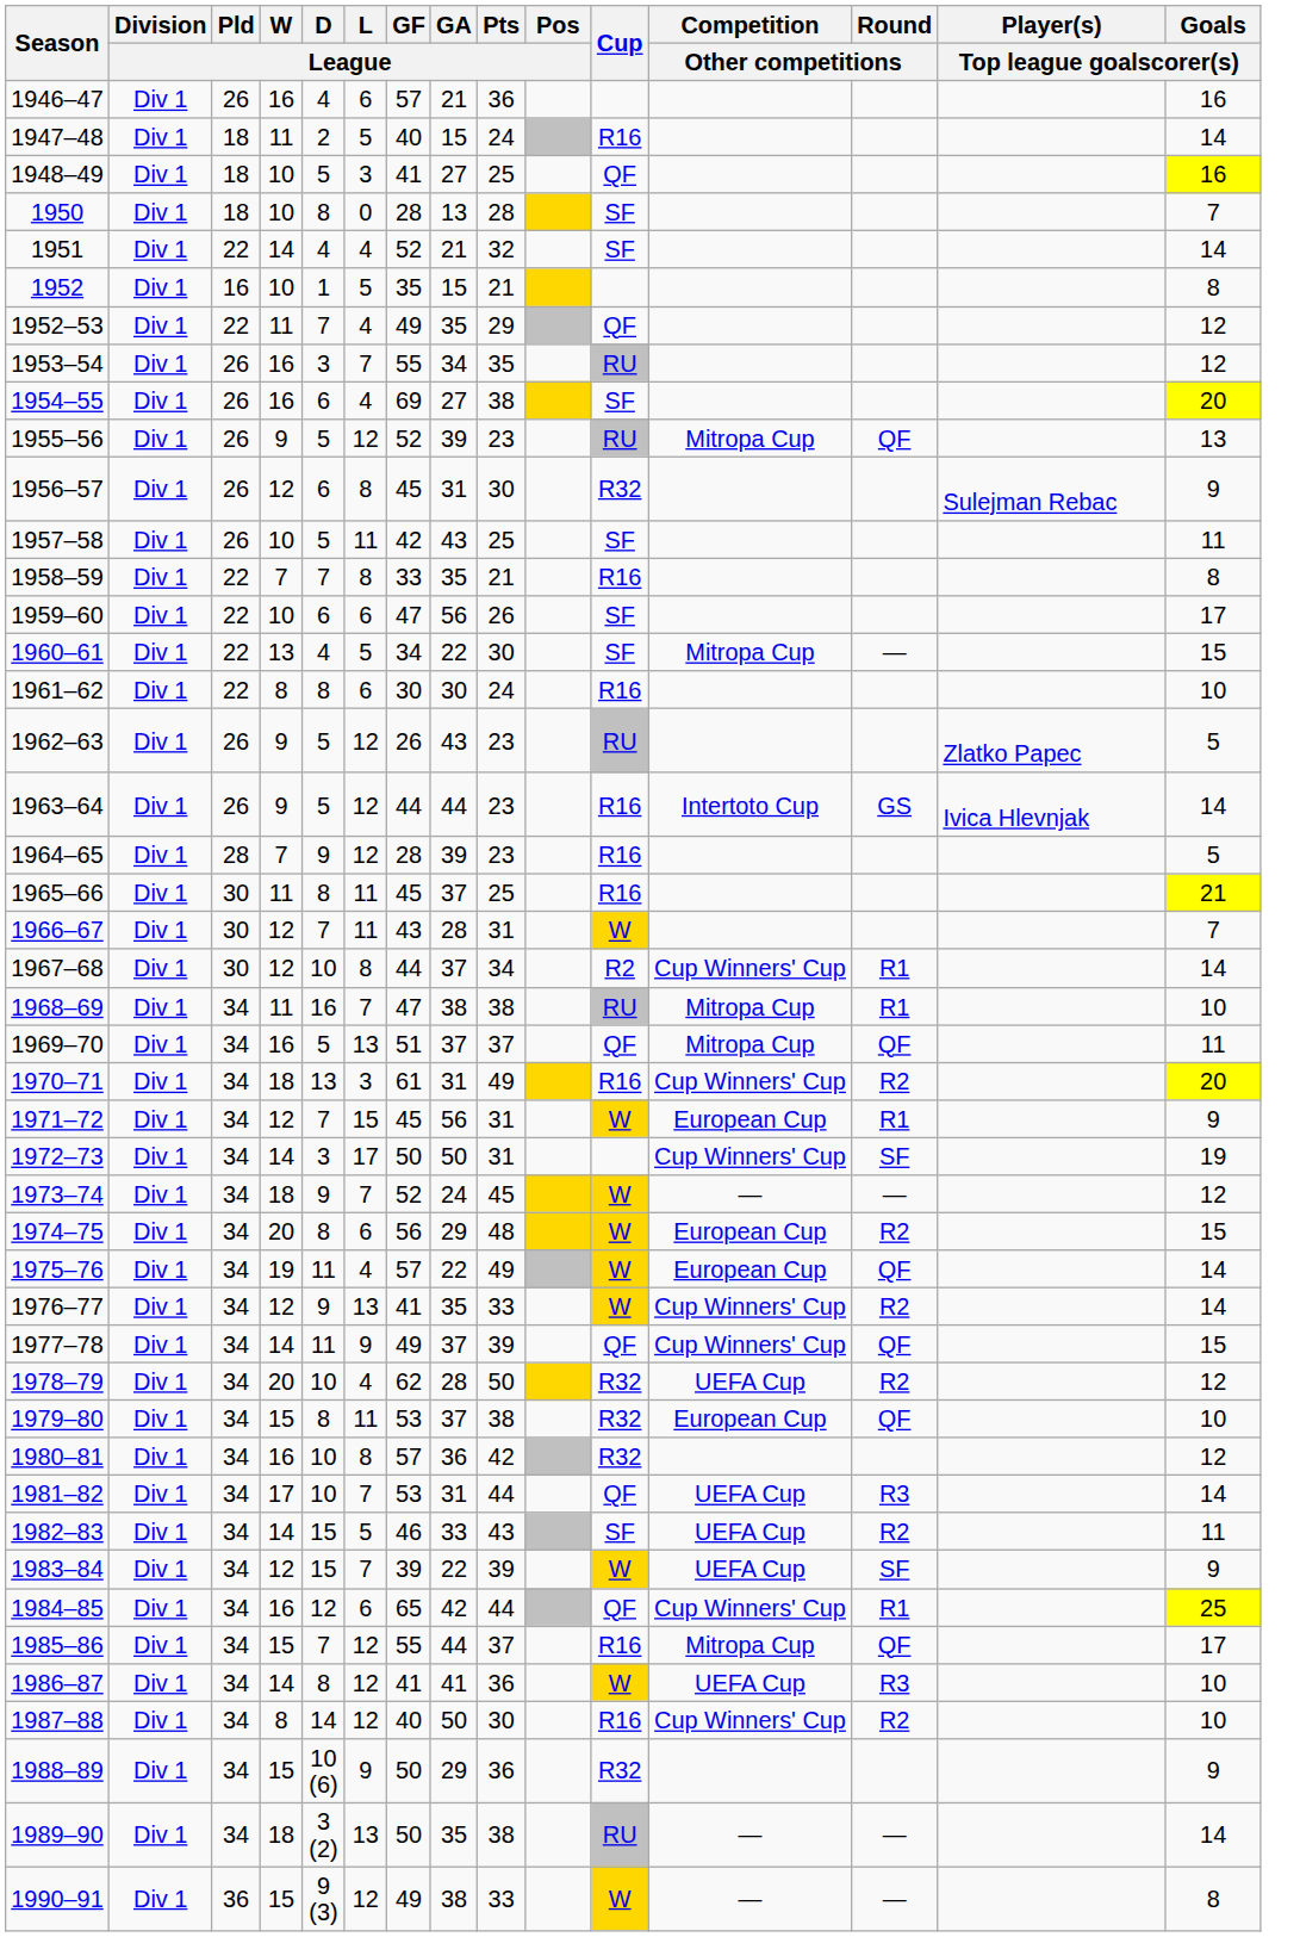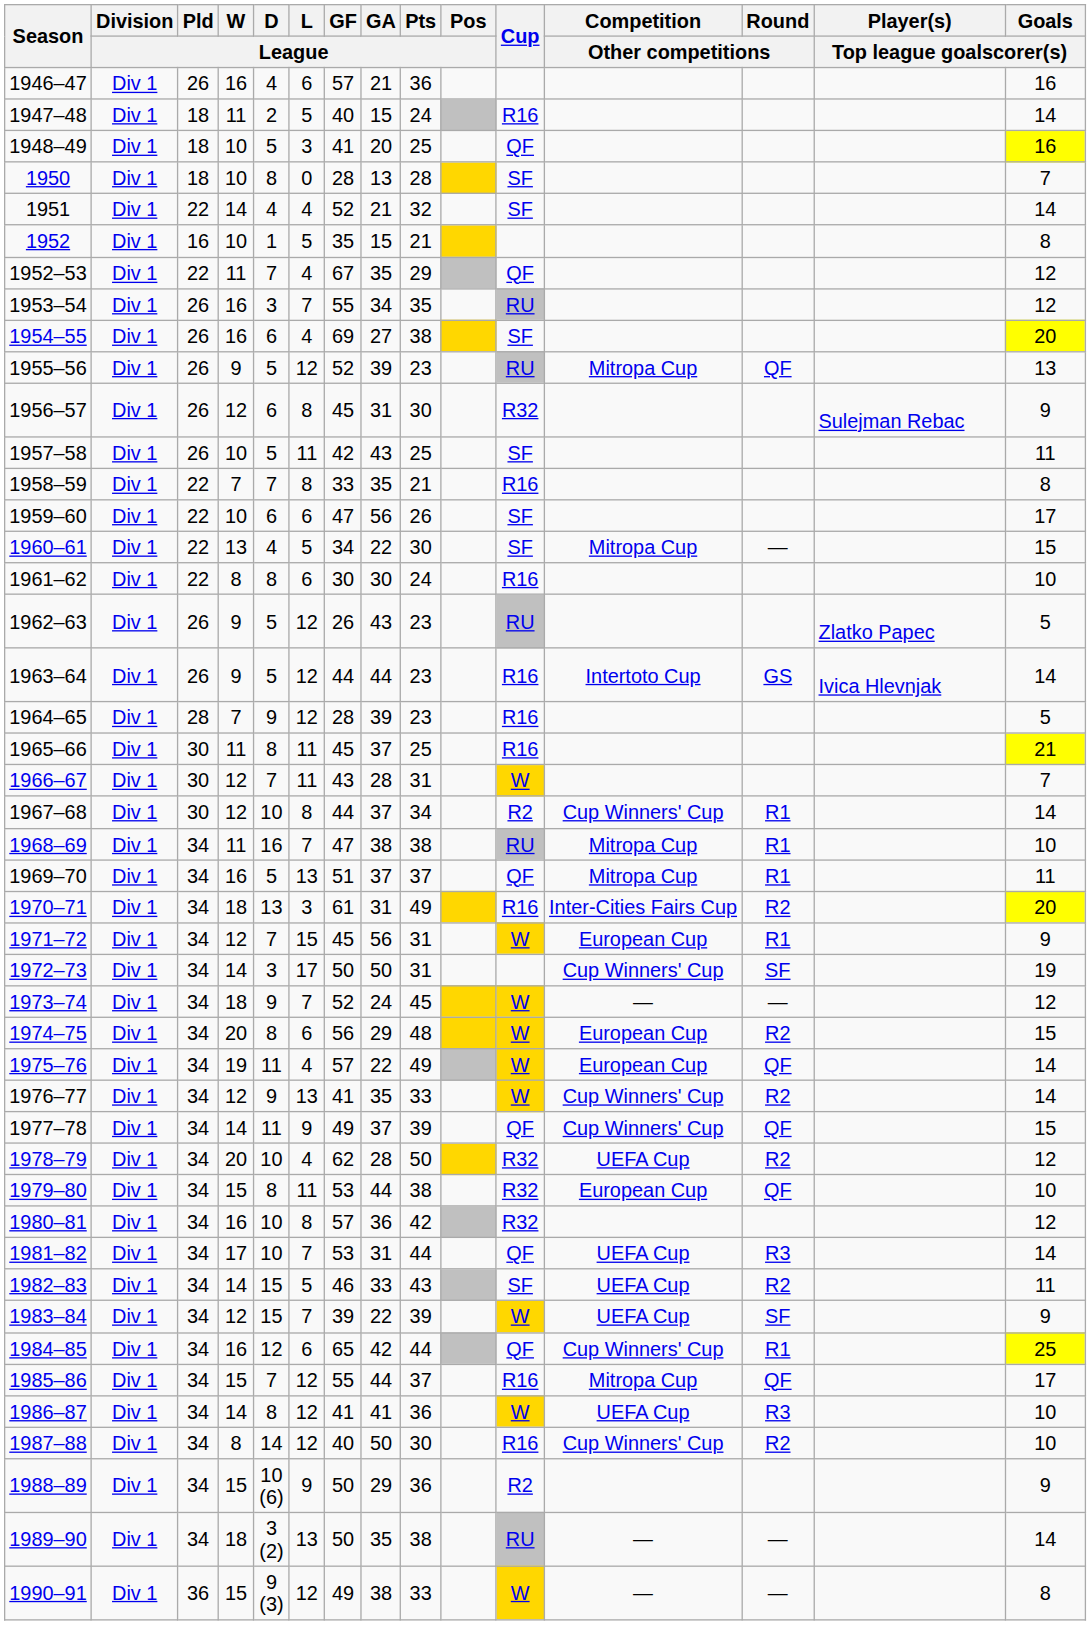1948–49 | GA / League: 27 -> 20
1952–53 | GF / League: 49 -> 67
1969–70 | Round / Other competitions: QF -> R1
1970–71 | Competition / Other competitions: Cup Winners' Cup -> Inter-Cities Fairs Cup
1979–80 | GA / League: 37 -> 44
1988–89 | Cup: R32 -> R2
